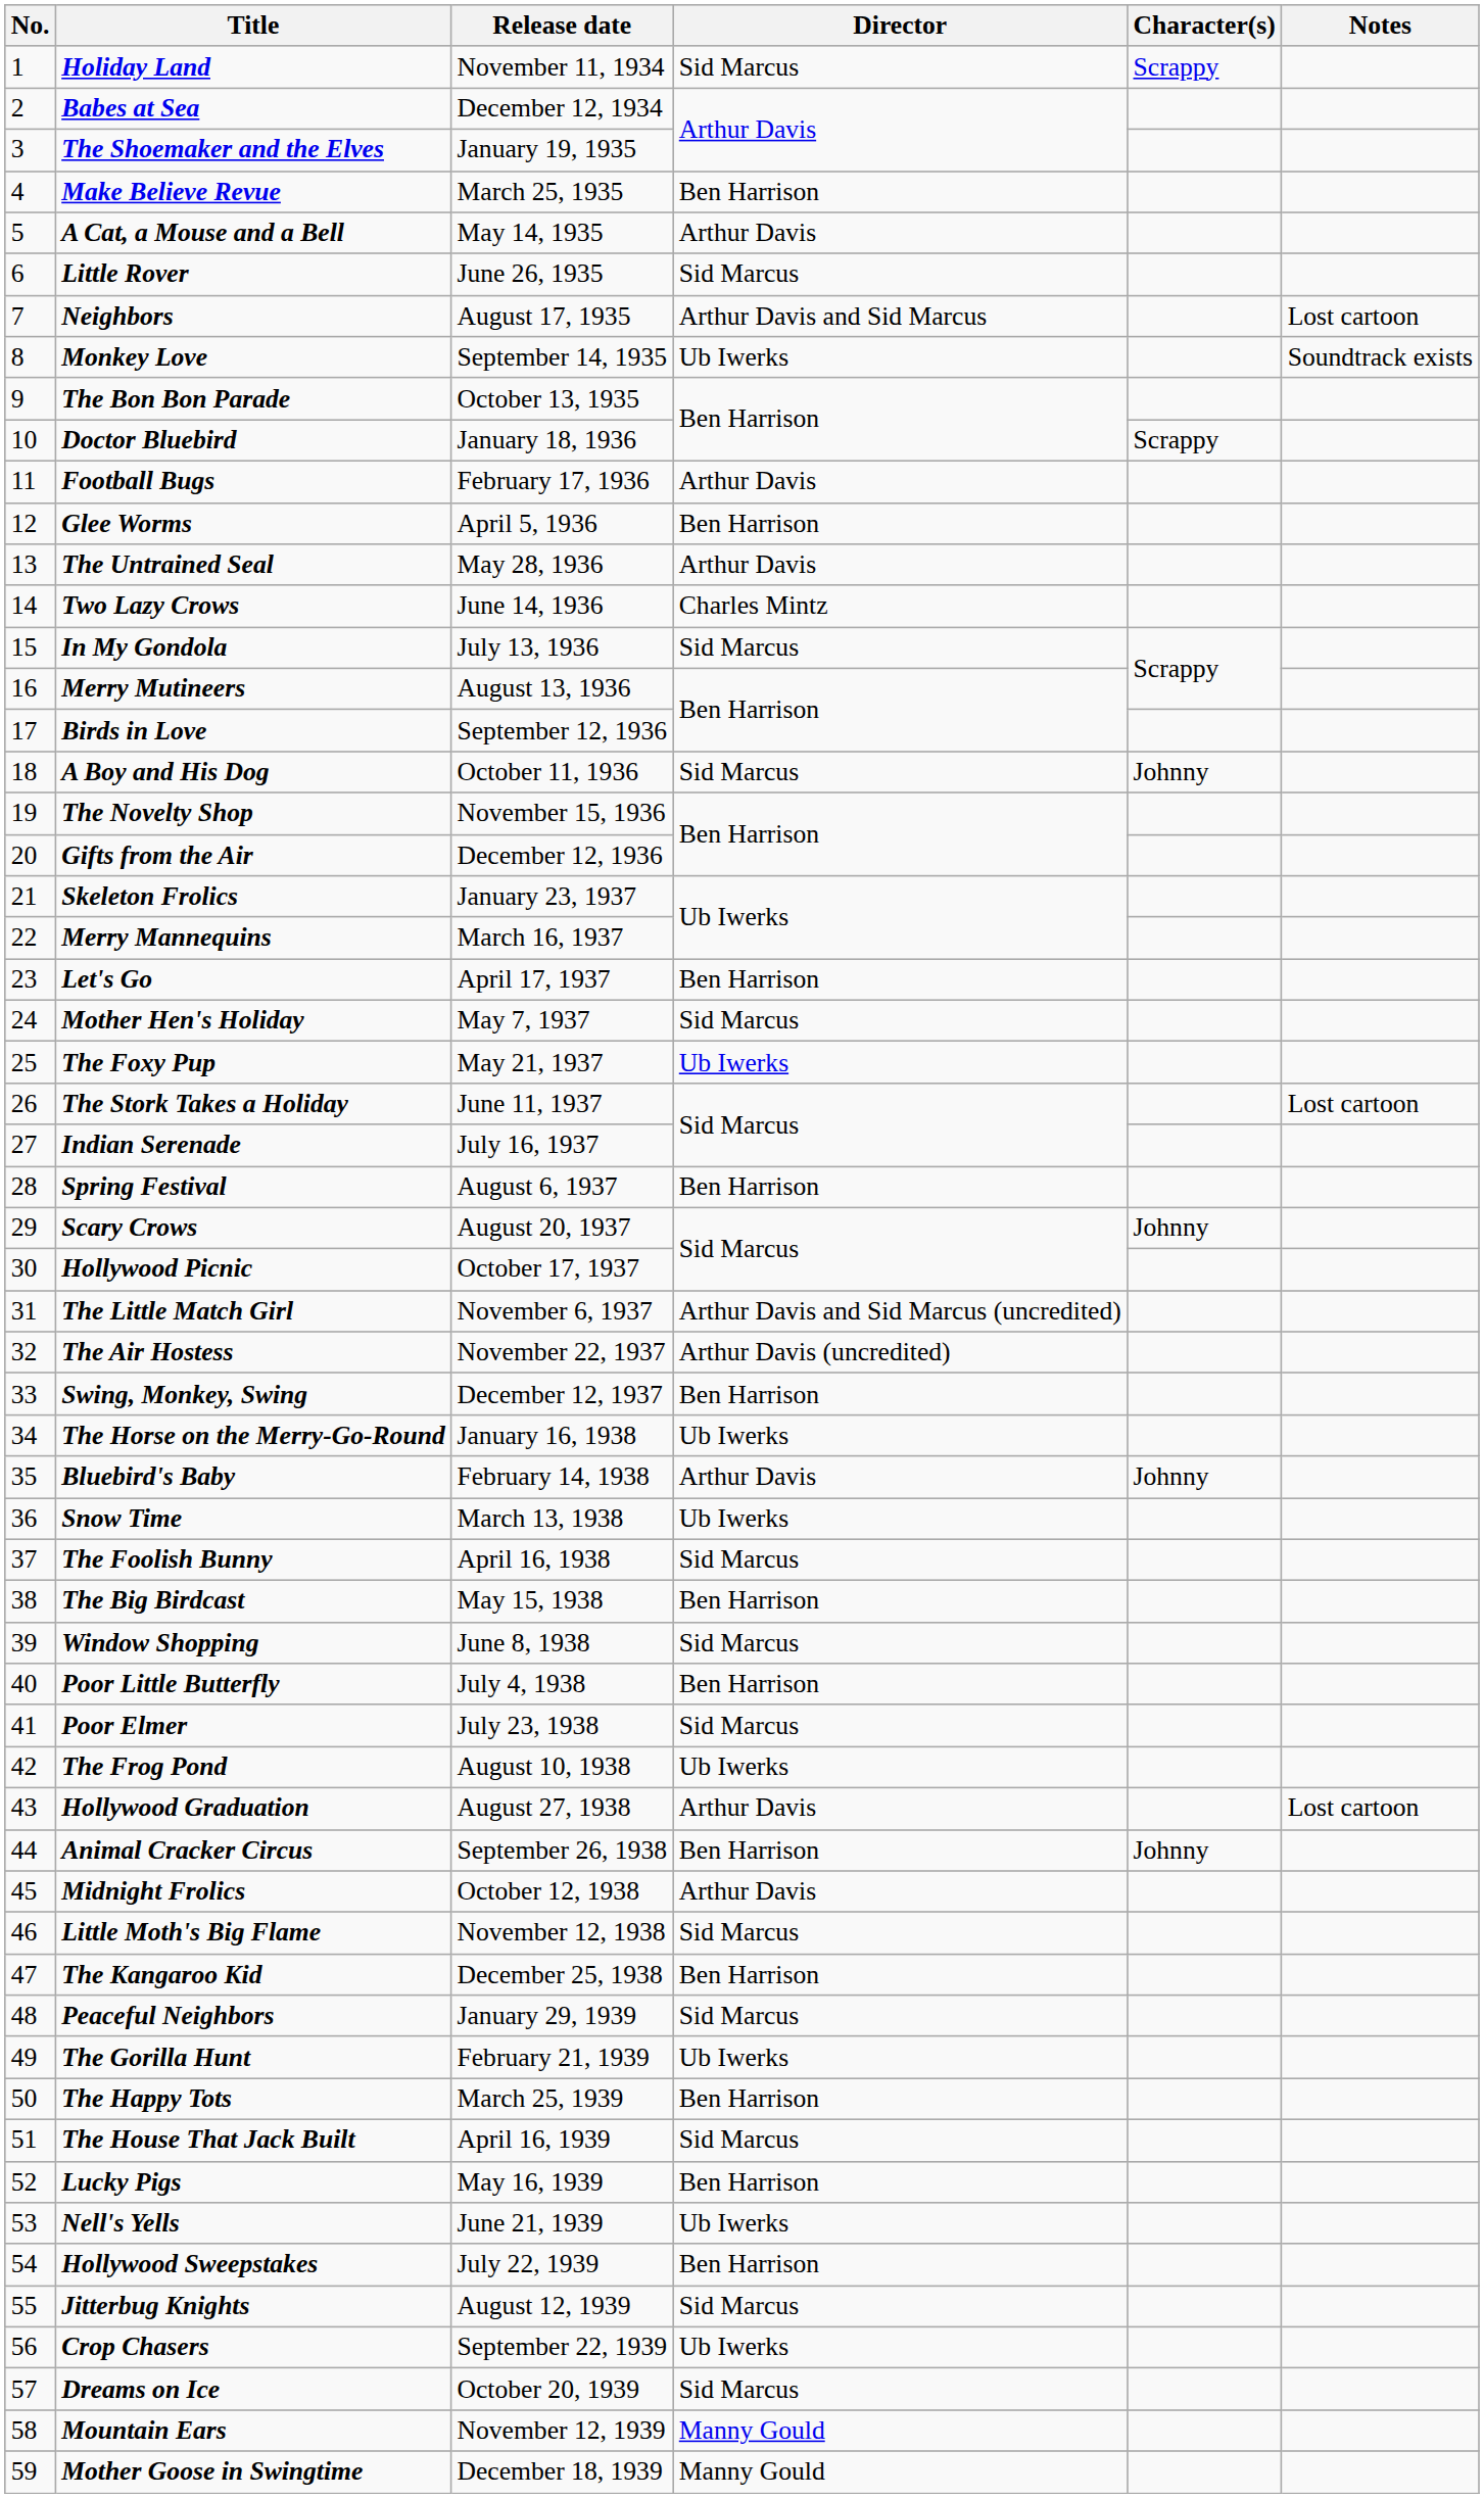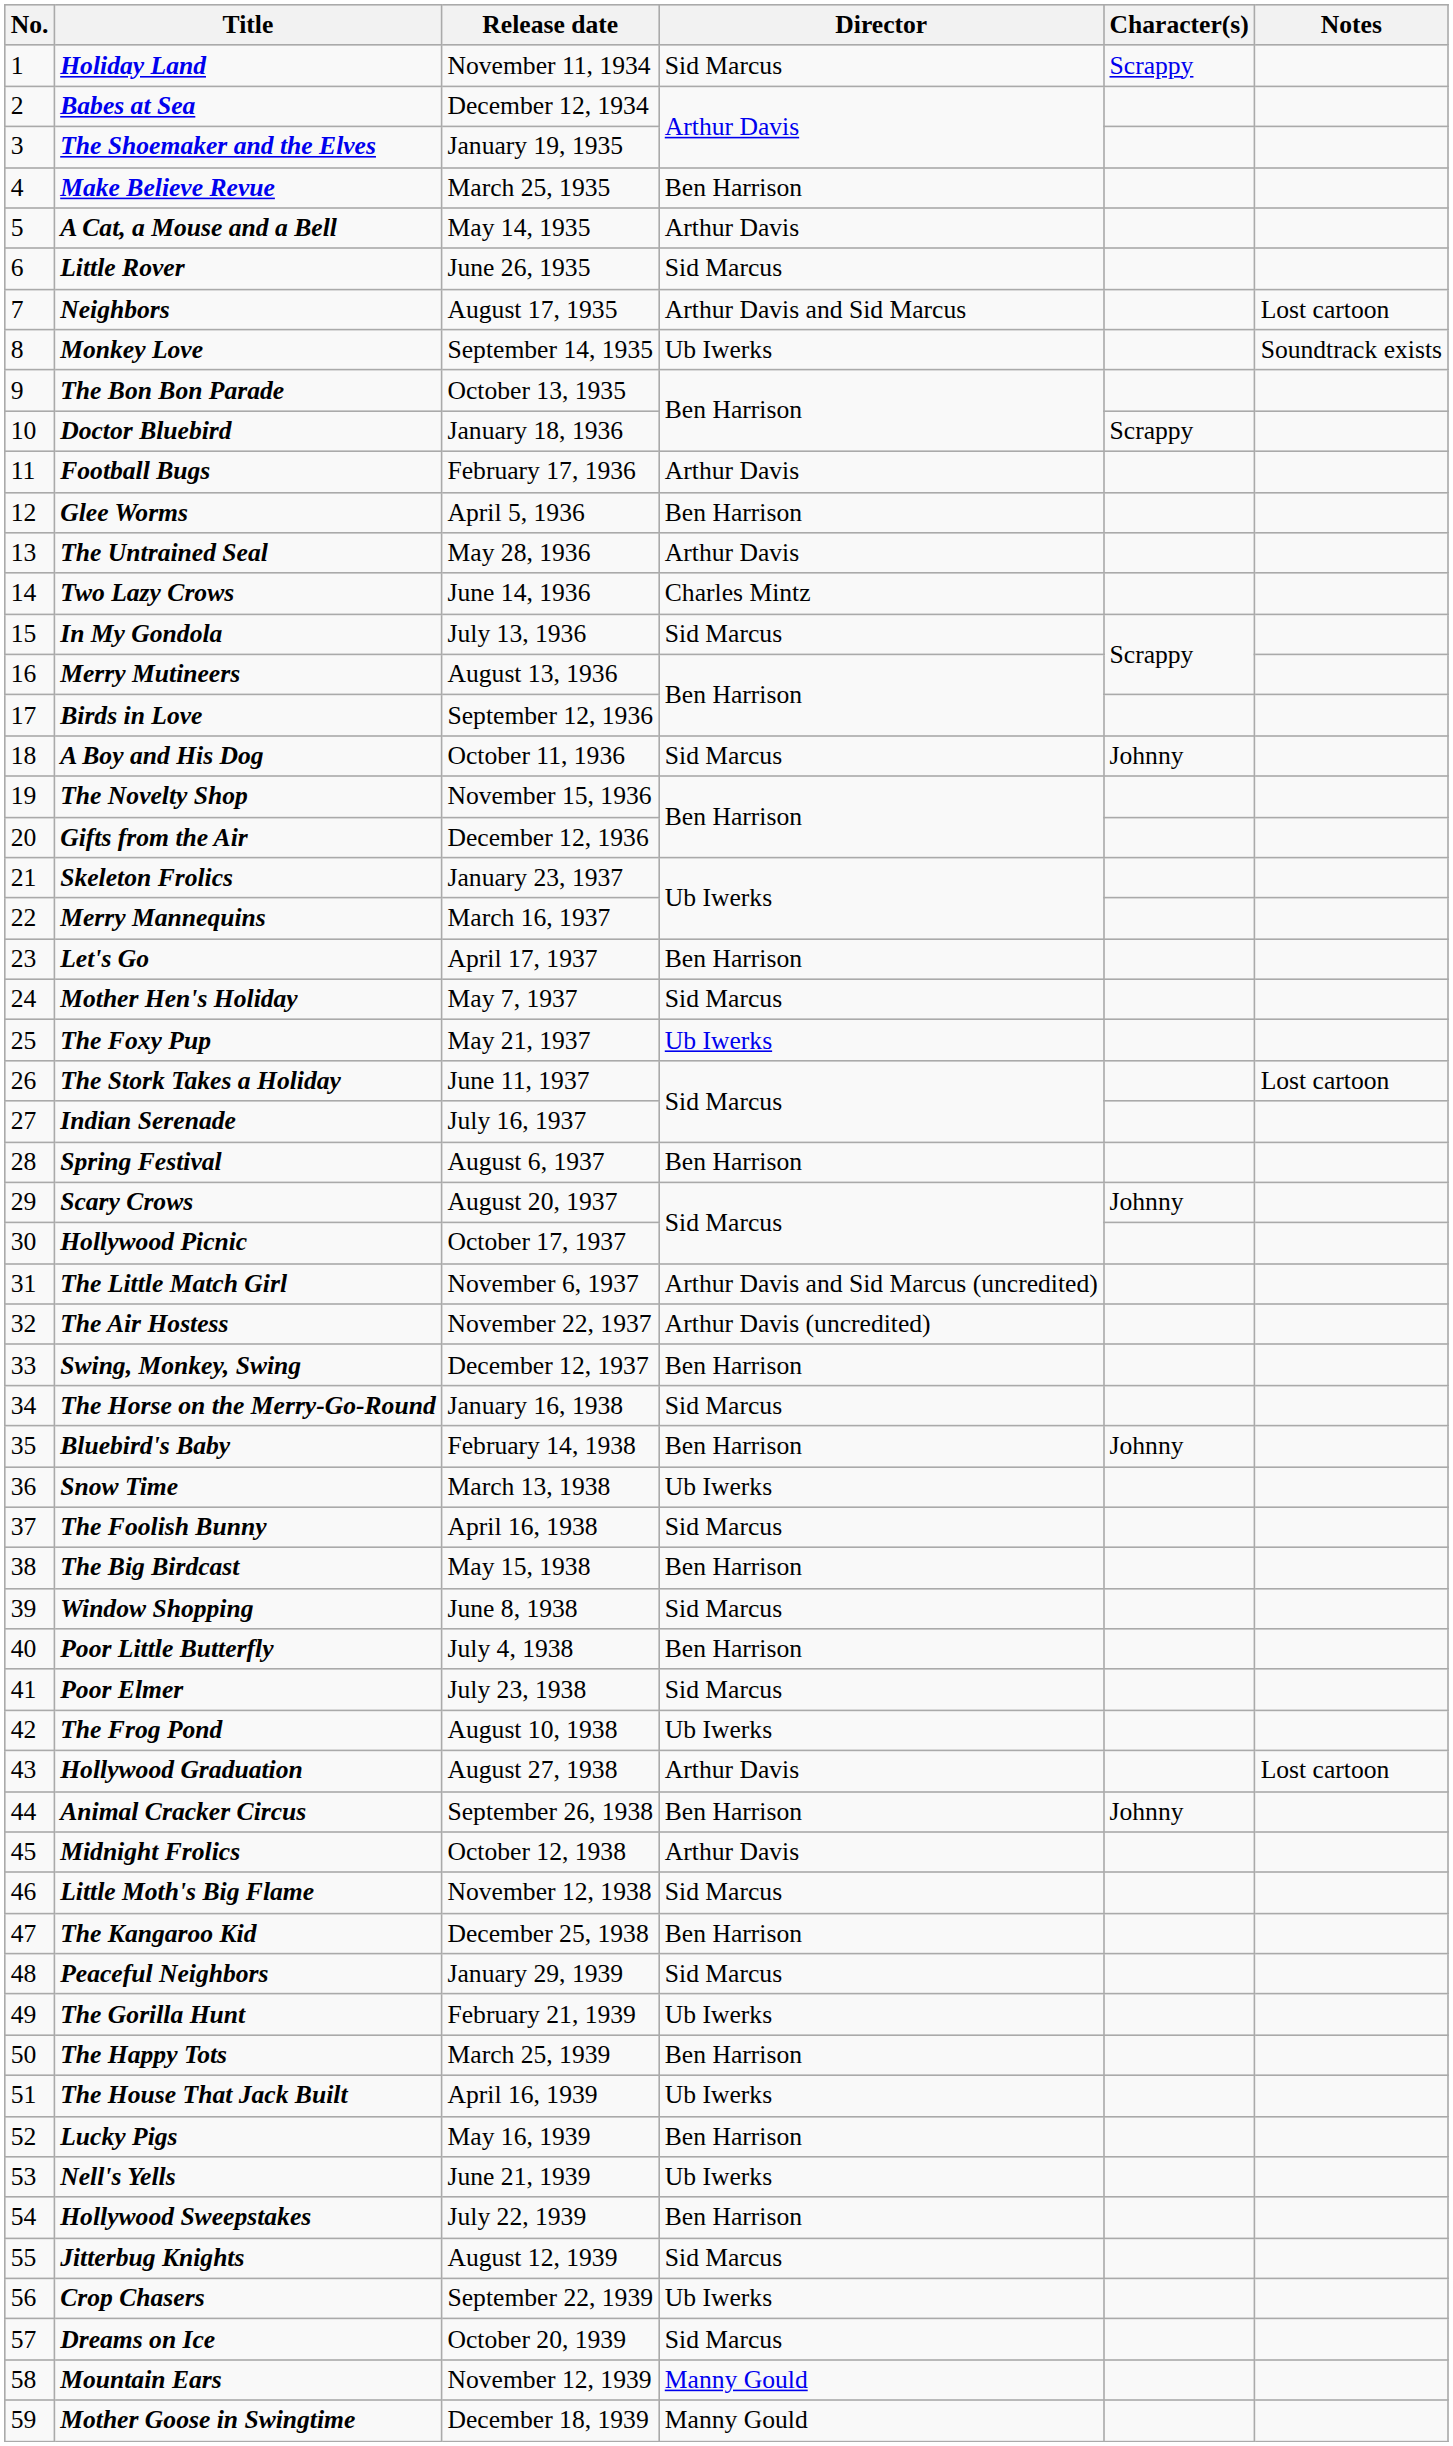The Horse on the Merry-Go-Round | Director: Ub Iwerks -> Sid Marcus
Bluebird's Baby | Director: Arthur Davis -> Ben Harrison
The House That Jack Built | Director: Sid Marcus -> Ub Iwerks
